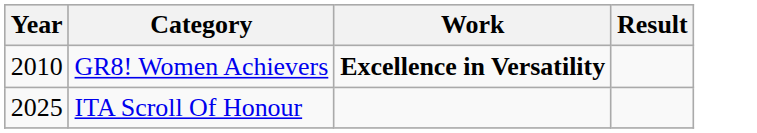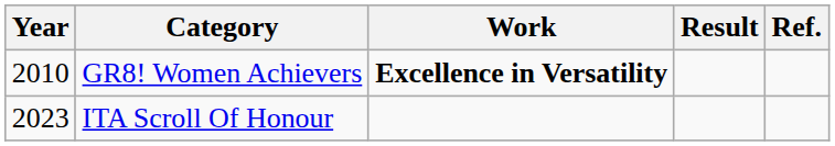+ column: Ref.
ITA Scroll Of Honour | Year: 2025 -> 2023
